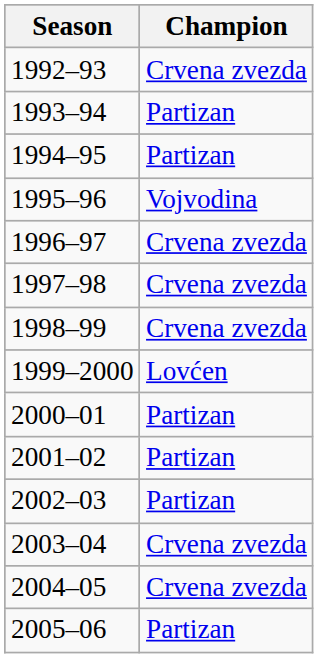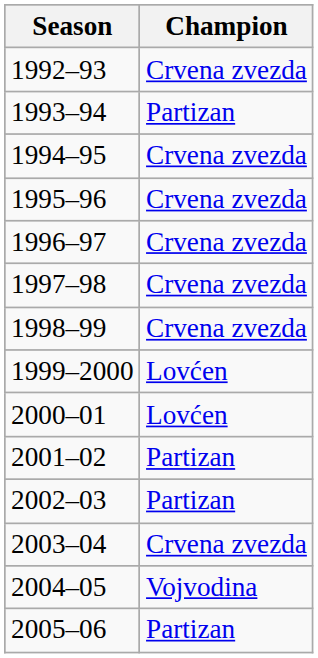1994–95 | Champion: Partizan -> Crvena zvezda
1995–96 | Champion: Vojvodina -> Crvena zvezda
2000–01 | Champion: Partizan -> Lovćen
2004–05 | Champion: Crvena zvezda -> Vojvodina
